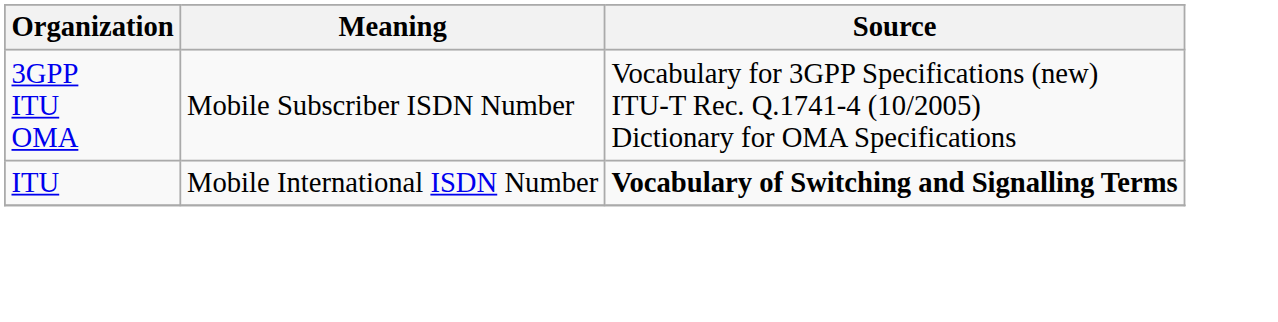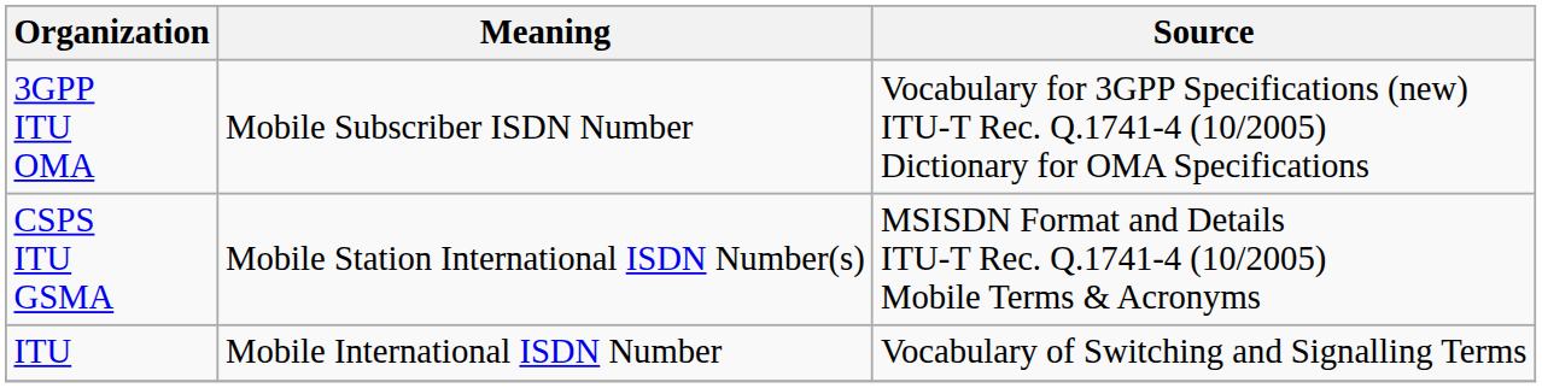+ row: CSPS ITU GSMA | Mobile Station International ISDN Number(s) | MSISDN Format and Details ITU-T Rec. Q.1741-4 (10/2005) Mobile Terms & Acronyms
ITU | Source: bold -> normal
